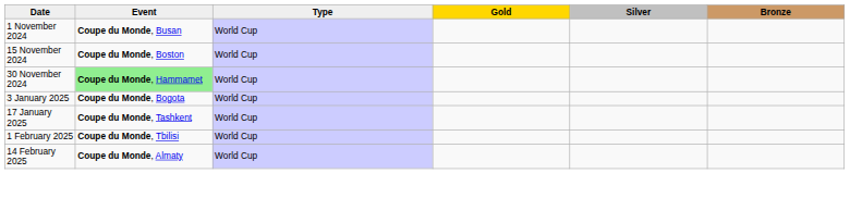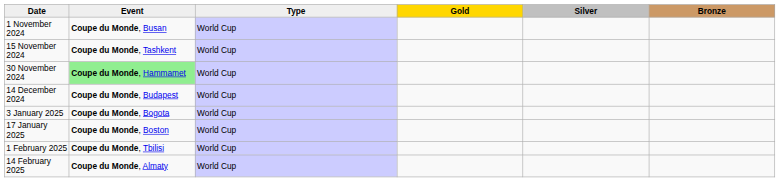15 November 2024 | Event: Coupe du Monde, Boston -> Coupe du Monde, Tashkent
+ row: 14 December 2024 | Coupe du Monde, Budapest | World Cup
17 January 2025 | Event: Coupe du Monde, Tashkent -> Coupe du Monde, Boston
